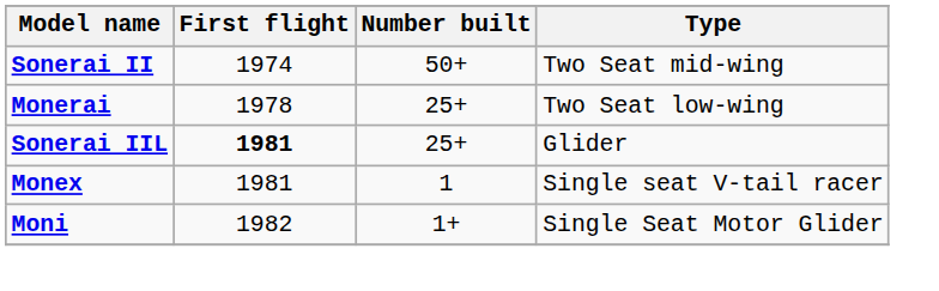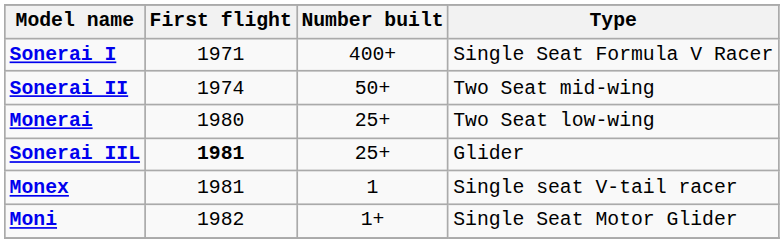+ row: Sonerai I | 1971 | 400+ | Single Seat Formula V Racer
Monerai | First flight: 1978 -> 1980
